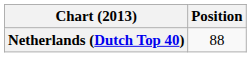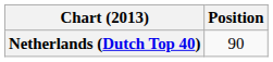Netherlands (Dutch Top 40) | Position: 88 -> 90
